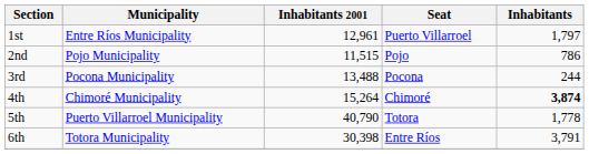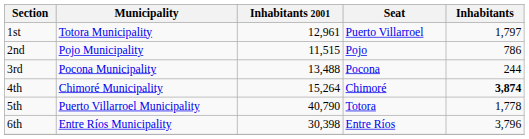1st | Municipality: Entre Ríos Municipality -> Totora Municipality
6th | Municipality: Totora Municipality -> Entre Ríos Municipality
6th | Inhabitants: 3,791 -> 3,796
